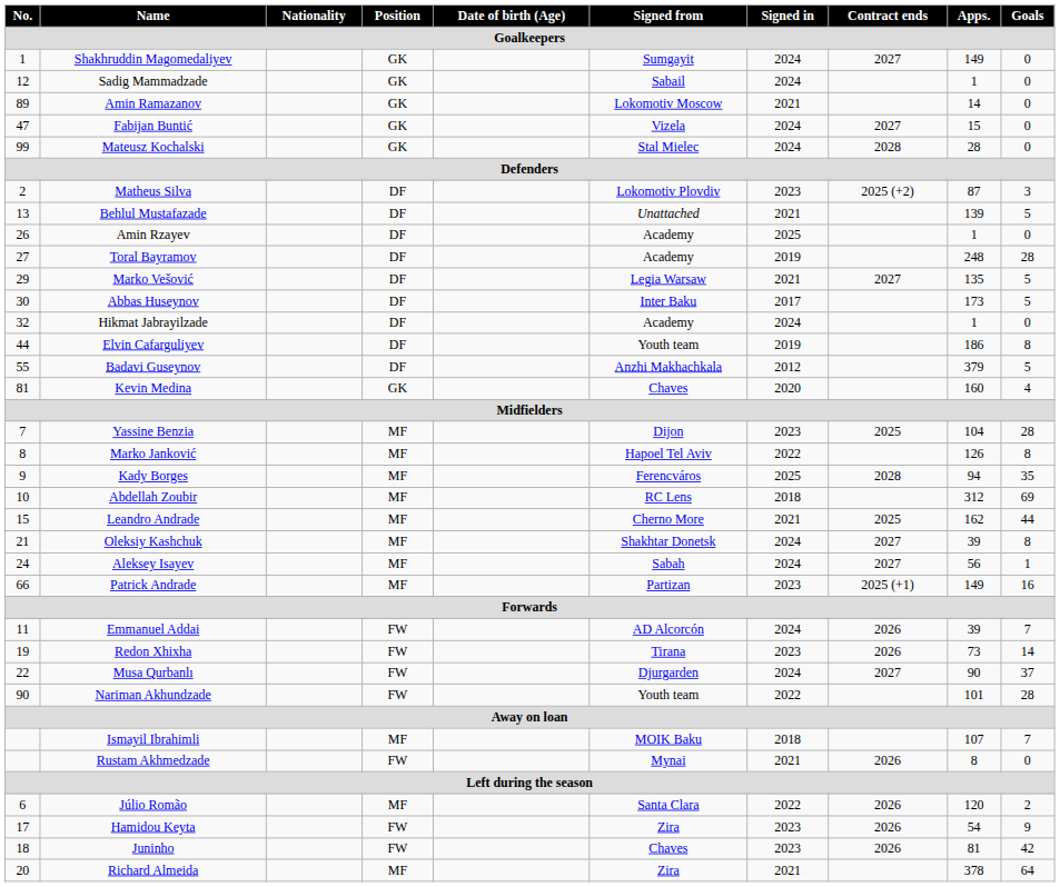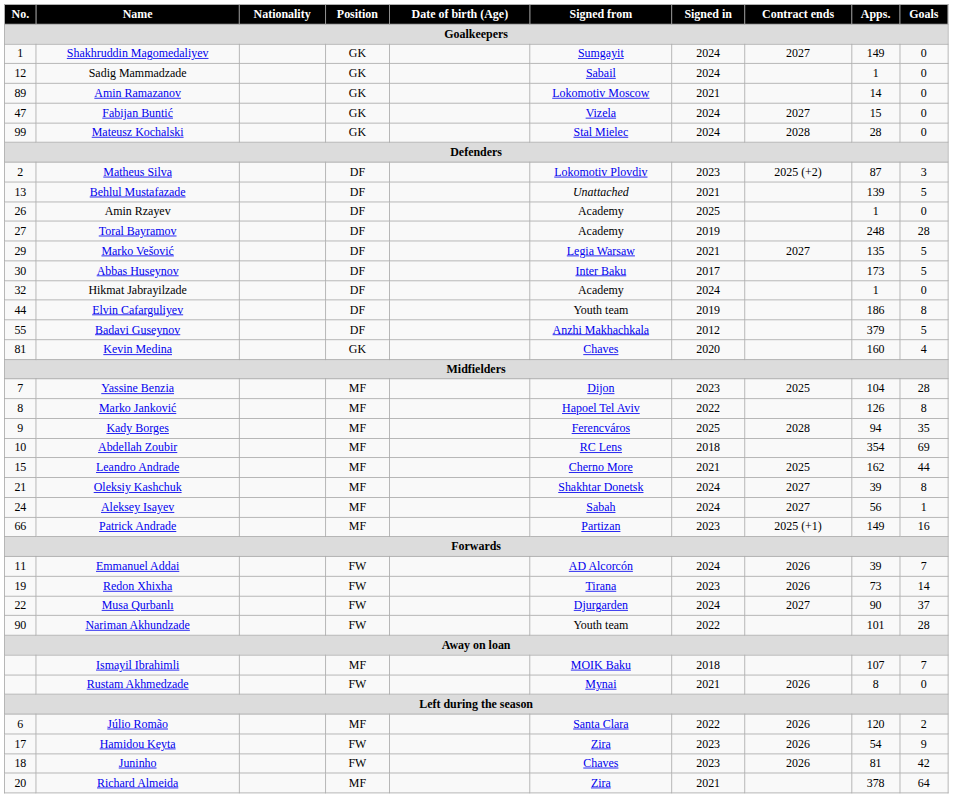Abdellah Zoubir | Apps.: 312 -> 354
